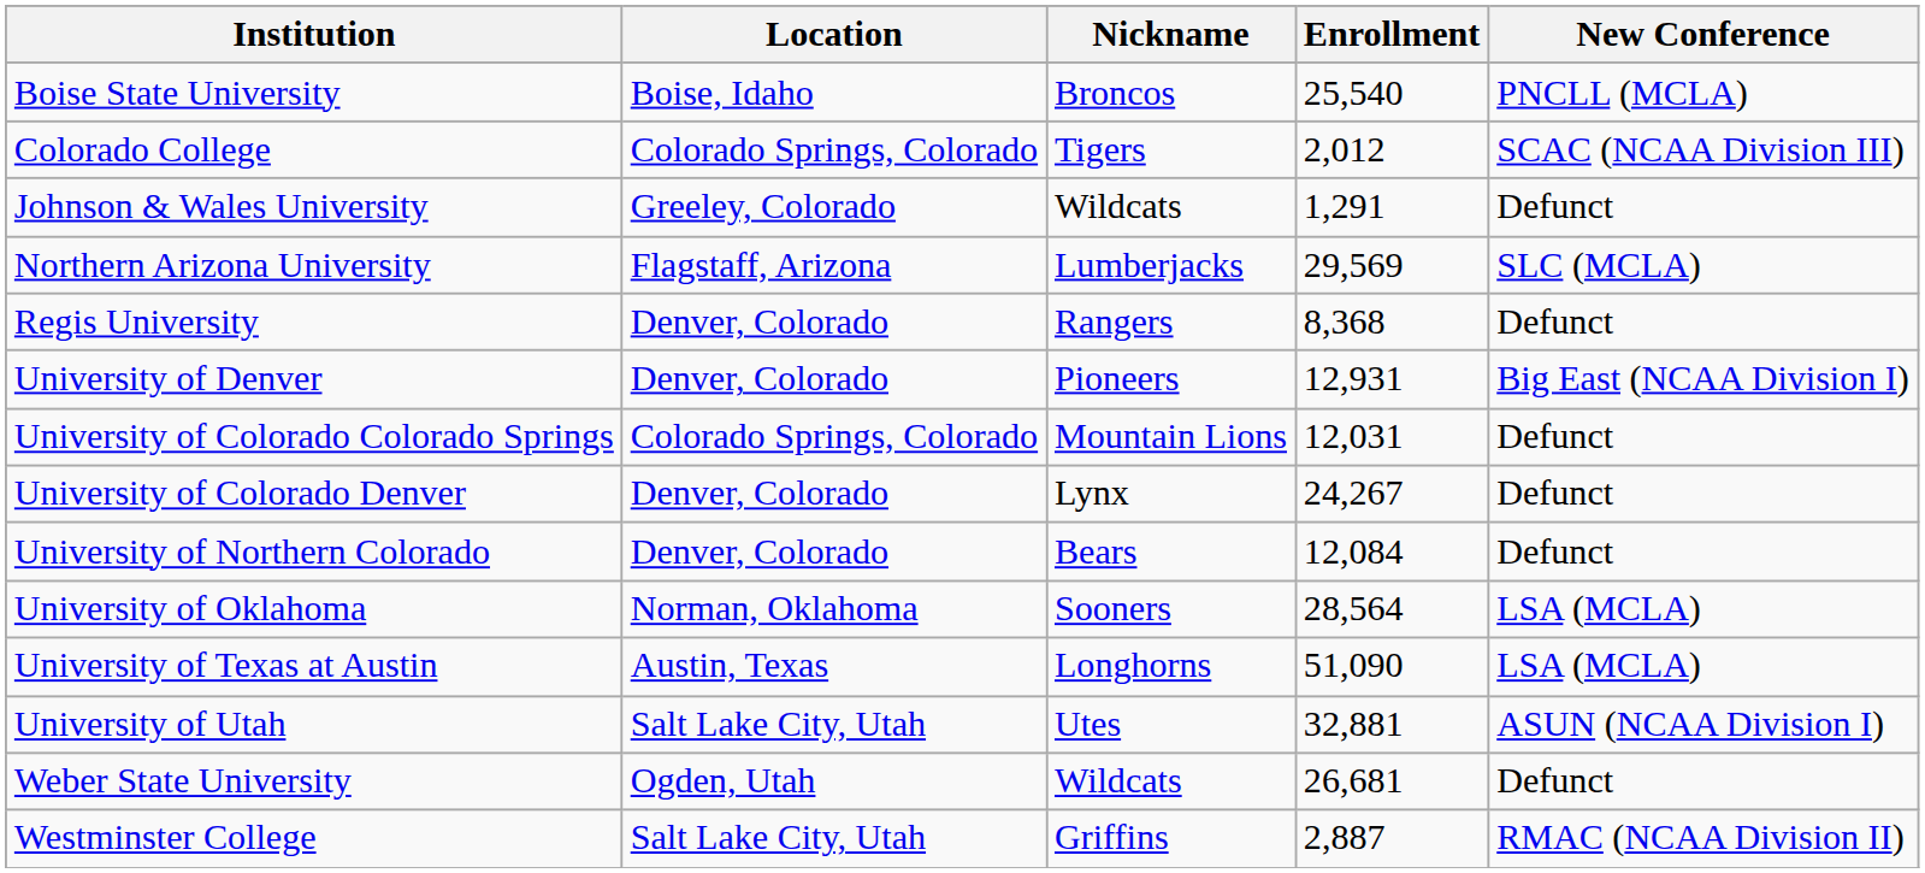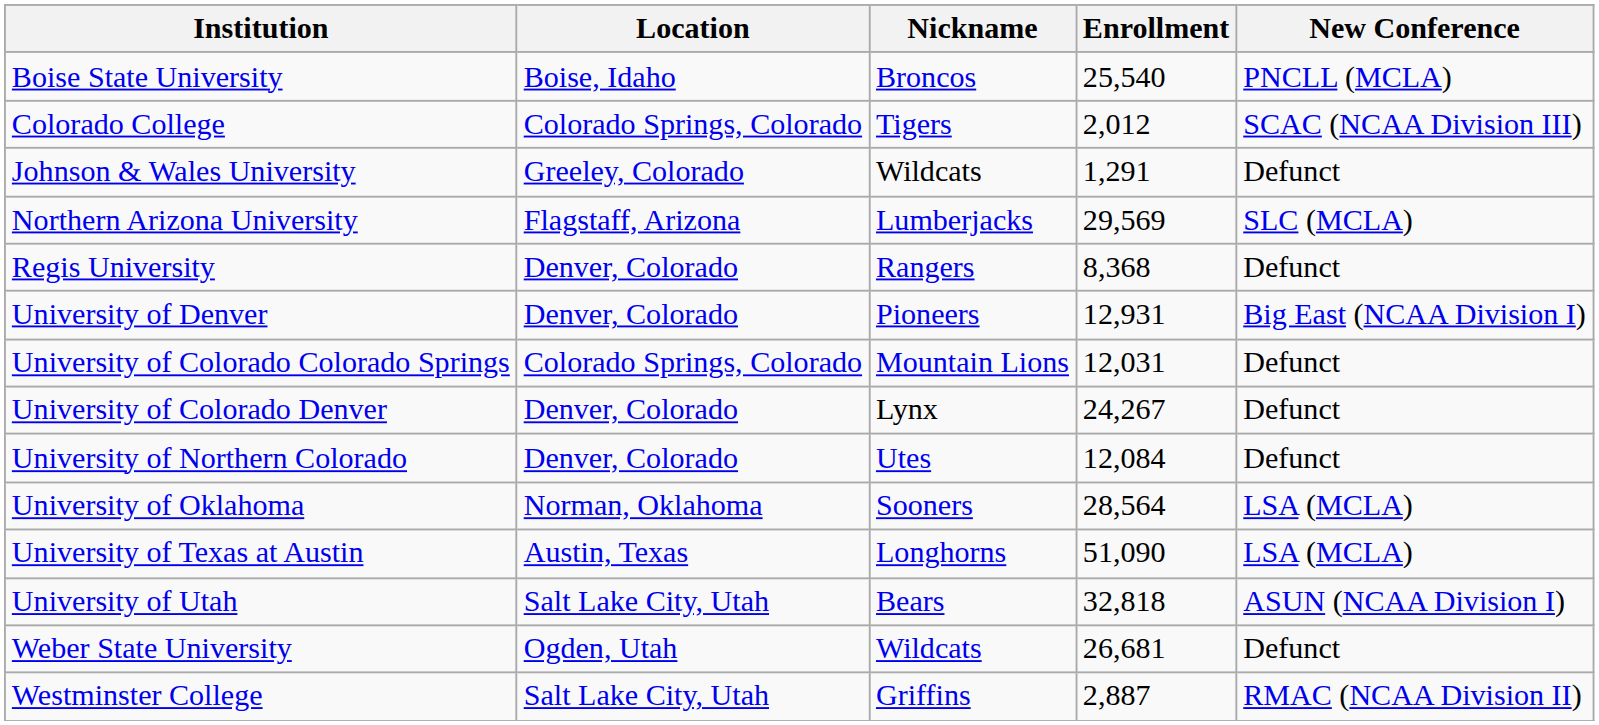University of Northern Colorado | Nickname: Bears -> Utes
University of Utah | Nickname: Utes -> Bears
University of Utah | Enrollment: 32,881 -> 32,818
